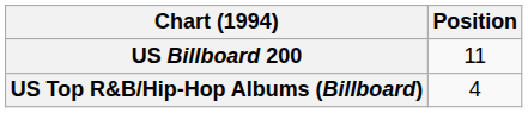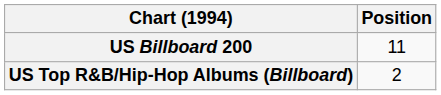US Top R&B/Hip-Hop Albums (Billboard) | Position: 4 -> 2
